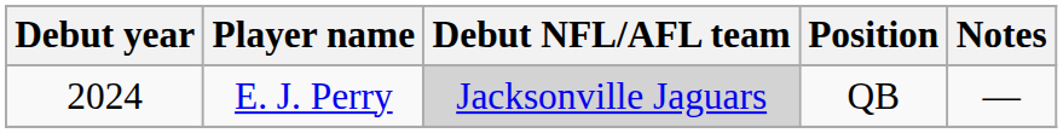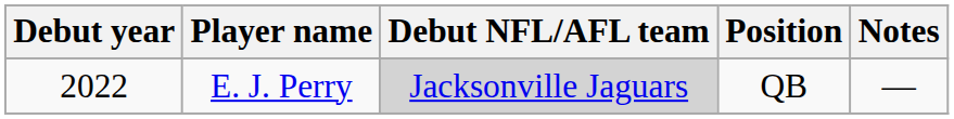E. J. Perry | Debut year: 2024 -> 2022
